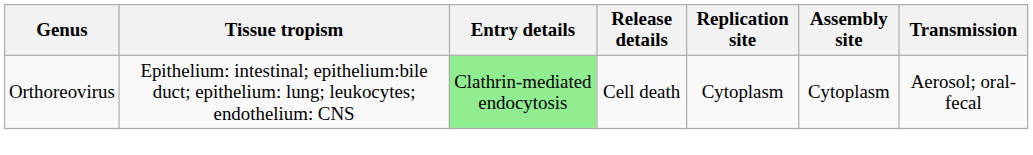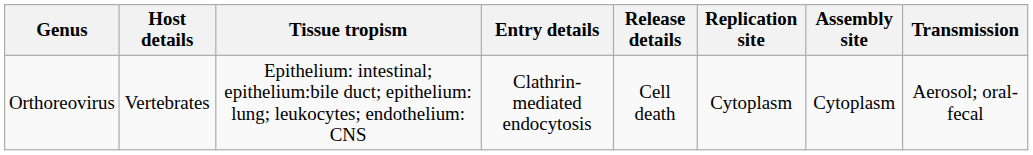+ column: Host details | Vertebrates
Orthoreovirus | Entry details: lightgreen background -> no background
